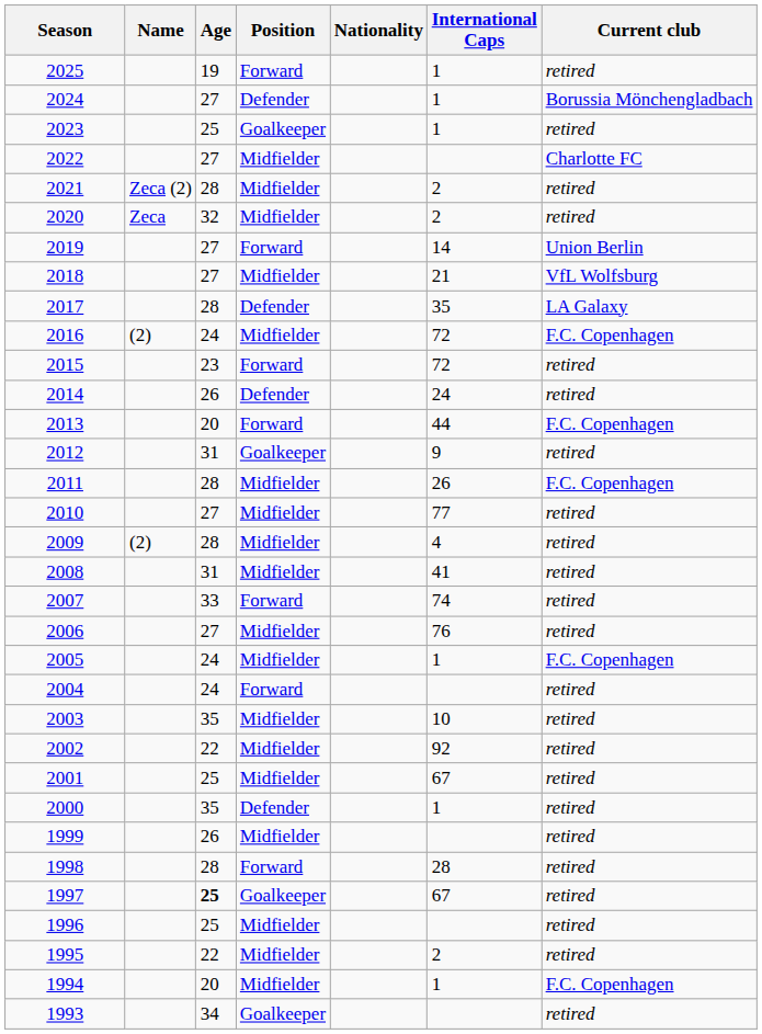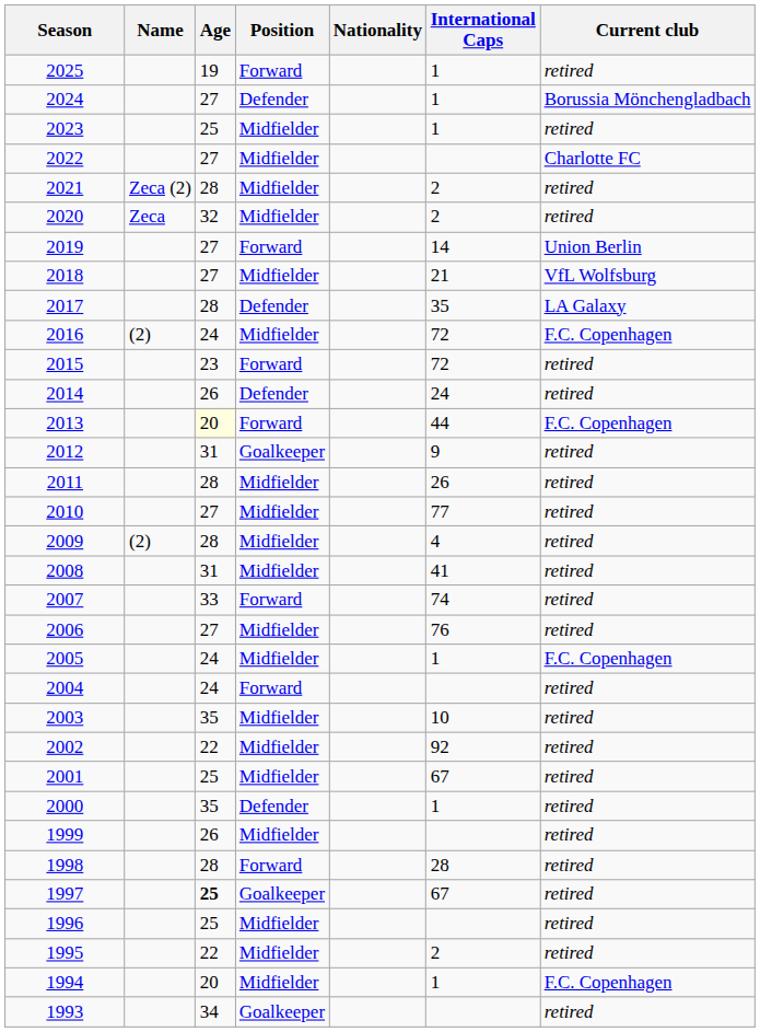2023 | Position: Goalkeeper -> Midfielder
2013 | Age: no background -> lightyellow background
2011 | Current club: F.C. Copenhagen -> retired
